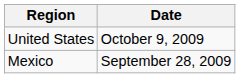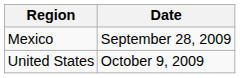rows swapped: Mexico <-> United States
